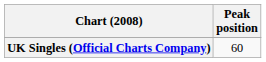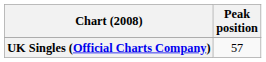UK Singles (Official Charts Company) | Peak position: 60 -> 57
